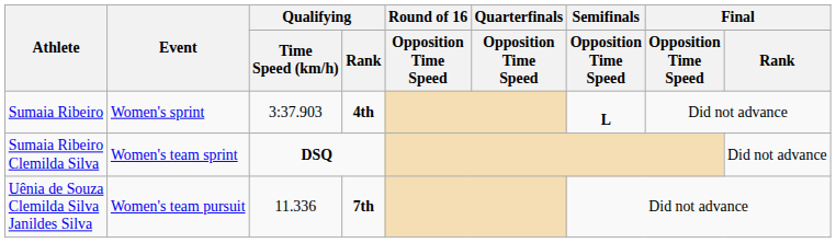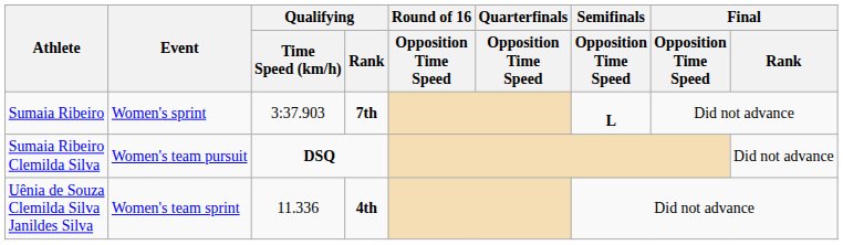Sumaia Ribeiro | Qualifying / Rank: 4th -> 7th
Sumaia Ribeiro Clemilda Silva | Event: Women's team sprint -> Women's team pursuit
Uênia de Souza Clemilda Silva Janildes Silva | Event: Women's team pursuit -> Women's team sprint
Uênia de Souza Clemilda Silva Janildes Silva | Qualifying / Rank: 7th -> 4th
